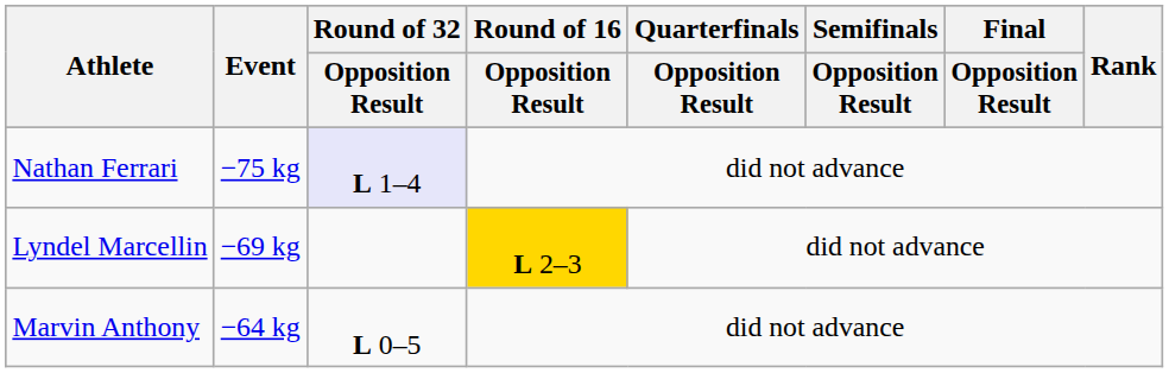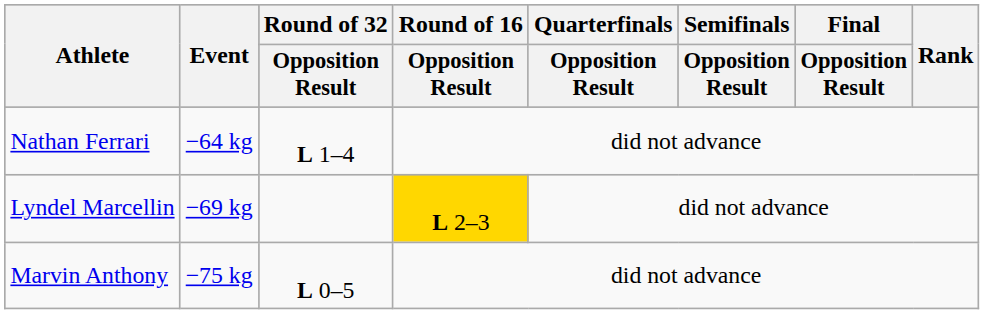Nathan Ferrari | Event: −75 kg -> −64 kg
Nathan Ferrari | Round of 32 / Opposition Result: lavender background -> no background
Marvin Anthony | Event: −64 kg -> −75 kg
